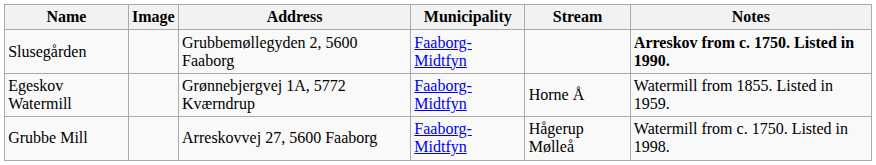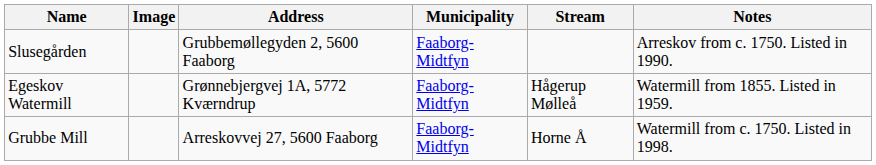Slusegården | Notes: bold -> normal
Egeskov Watermill | Stream: Horne Å -> Hågerup Mølleå
Grubbe Mill | Stream: Hågerup Mølleå -> Horne Å
